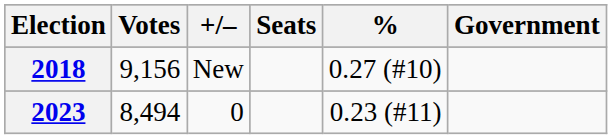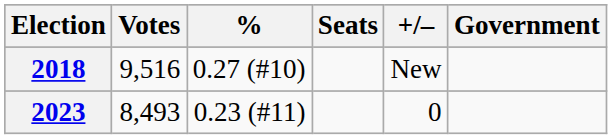columns swapped: % <-> +/–
2018 | Votes: 9,156 -> 9,516
2023 | Votes: 8,494 -> 8,493
